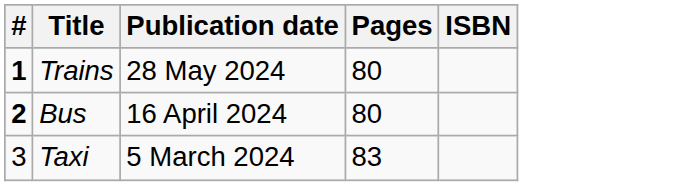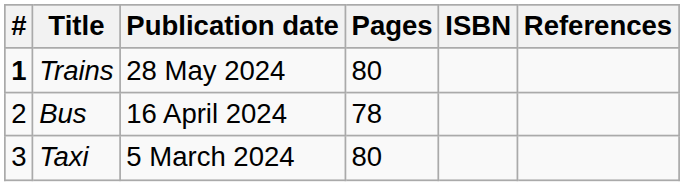+ column: References
Bus | #: bold -> normal
Bus | Pages: 80 -> 78
Taxi | Pages: 83 -> 80
